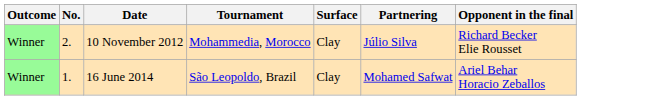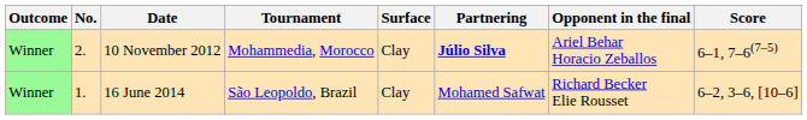+ column: Score | 6–1, 7–6(7–5) | 6–2, 3–6, [10–6]
10 November 2012 | Partnering: normal -> bold
10 November 2012 | Opponent in the final: Richard Becker Elie Rousset -> Ariel Behar Horacio Zeballos
16 June 2014 | Opponent in the final: Ariel Behar Horacio Zeballos -> Richard Becker Elie Rousset
